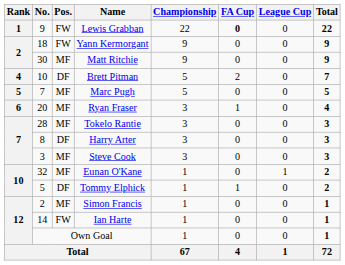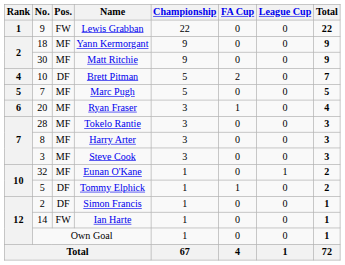Lewis Grabban | FA Cup: bold -> normal
Yann Kermorgant | Pos.: FW -> MF
Harry Arter | Pos.: DF -> MF
Simon Francis | Pos.: MF -> DF
